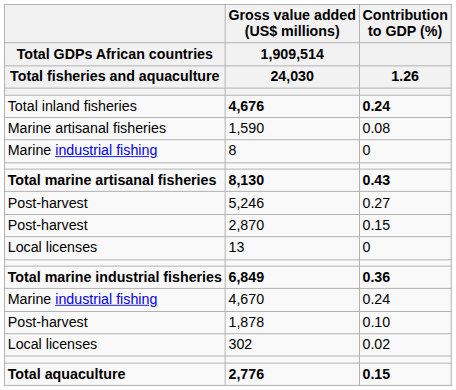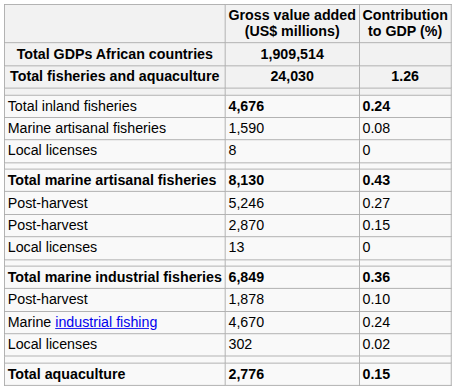8 | column 1: Marine industrial fishing -> Local licenses
rows swapped: 4,670 <-> 1,878
